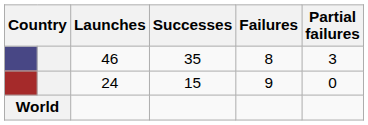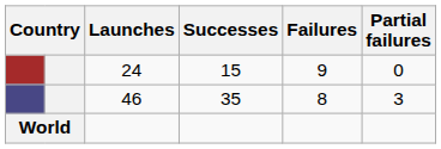rows swapped: 24 <-> 46
